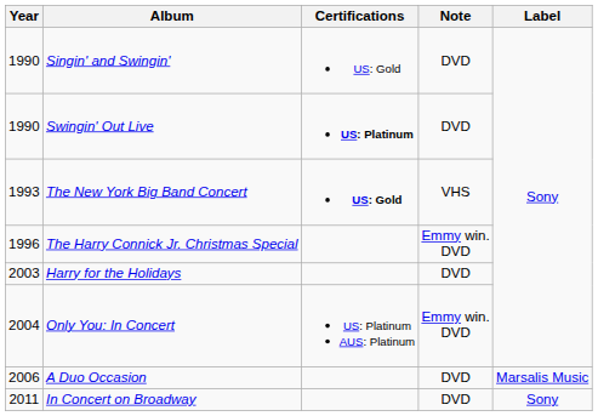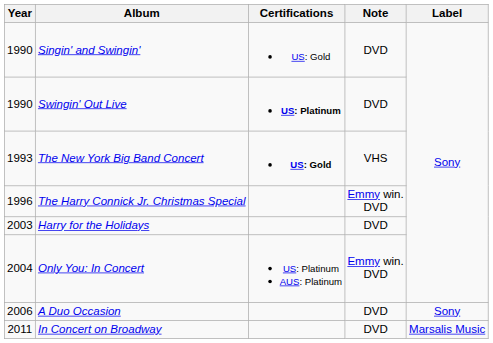A Duo Occasion | Label: Marsalis Music -> Sony
In Concert on Broadway | Label: Sony -> Marsalis Music
